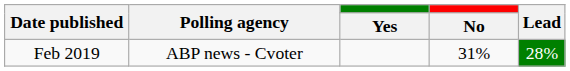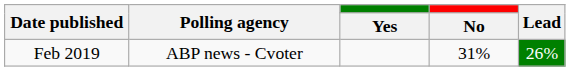Feb 2019 | Lead: 28% -> 26%
